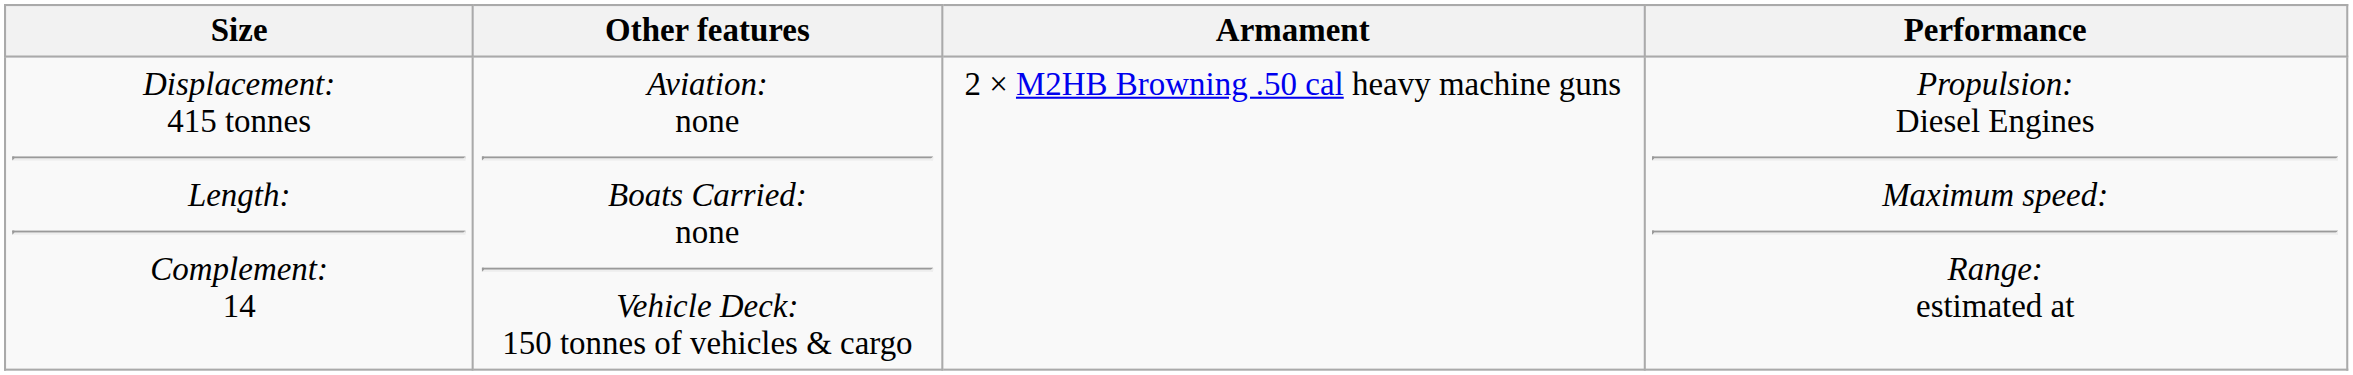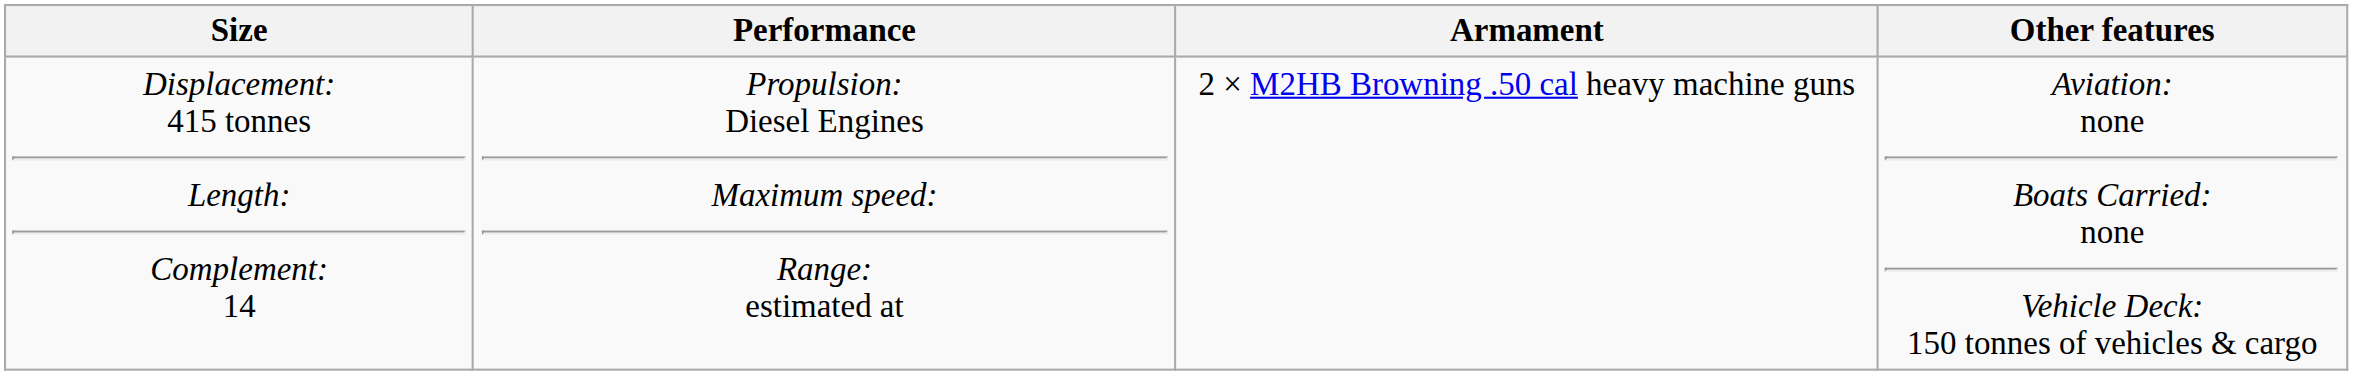columns swapped: Performance <-> Other features
